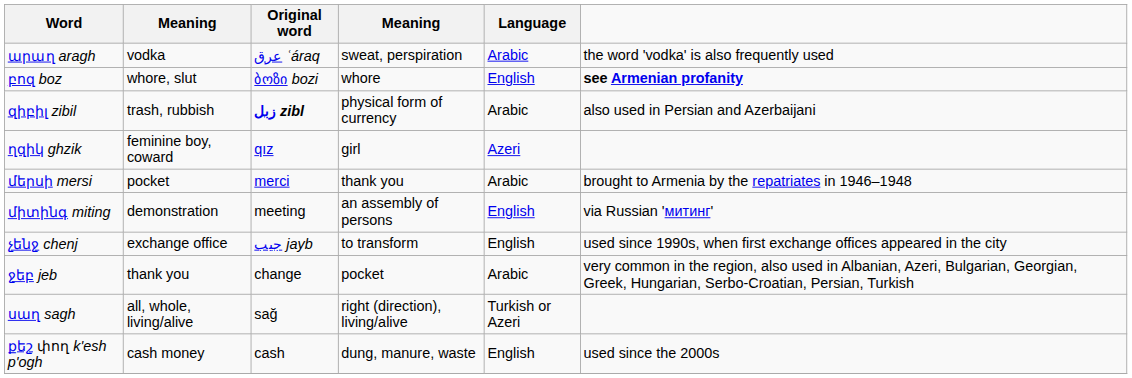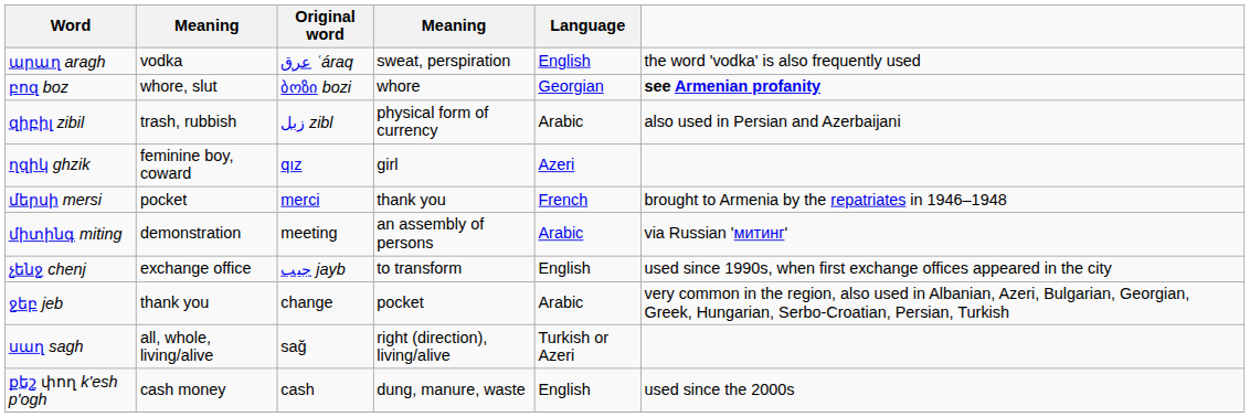արաղ aragh | Language: Arabic -> English
բոզ boz | Language: English -> Georgian
զիբիլ zibil | Original word: bold -> normal
մերսի mersi | Language: Arabic -> French
միտինգ miting | Language: English -> Arabic
